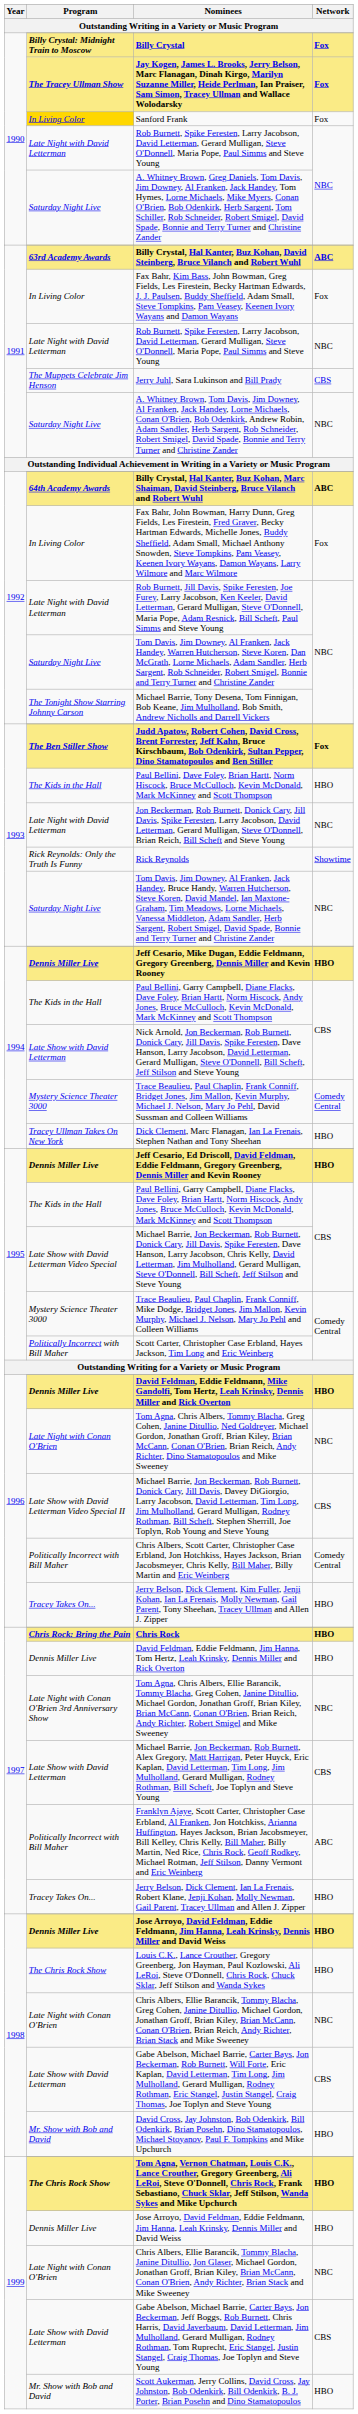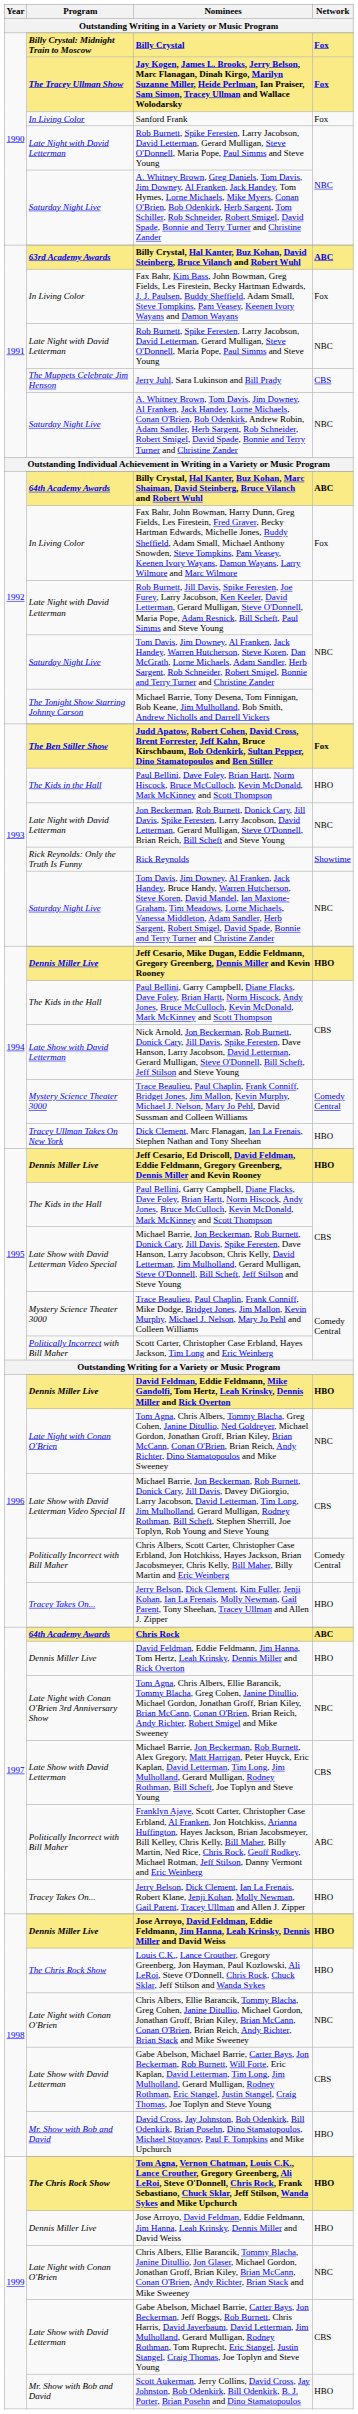Sanford Frank | Program: gold background -> no background
Chris Rock | Program: Chris Rock: Bring the Pain -> 64th Academy Awards
Chris Rock | Network: HBO -> ABC
